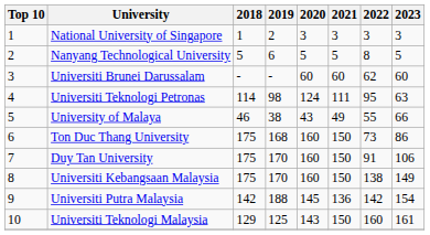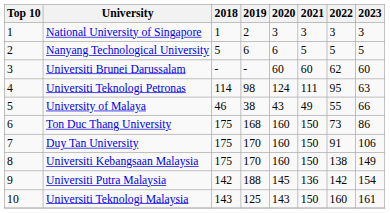Nanyang Technological University | 2020: 5 -> 6
Nanyang Technological University | 2022: 8 -> 5
Universiti Teknologi Malaysia | 2018: 129 -> 143
